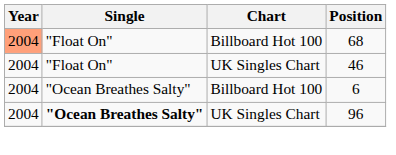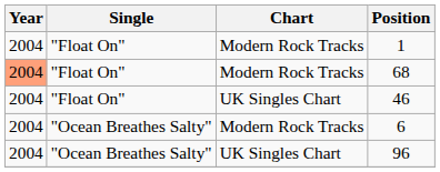+ row: 2004 | "Float On" | Modern Rock Tracks | 1
68 | Chart: Billboard Hot 100 -> Modern Rock Tracks
6 | Chart: Billboard Hot 100 -> Modern Rock Tracks
96 | Single: bold -> normal
